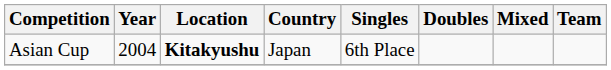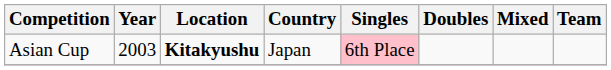Asian Cup | Year: 2004 -> 2003
Asian Cup | Singles: no background -> pink background
